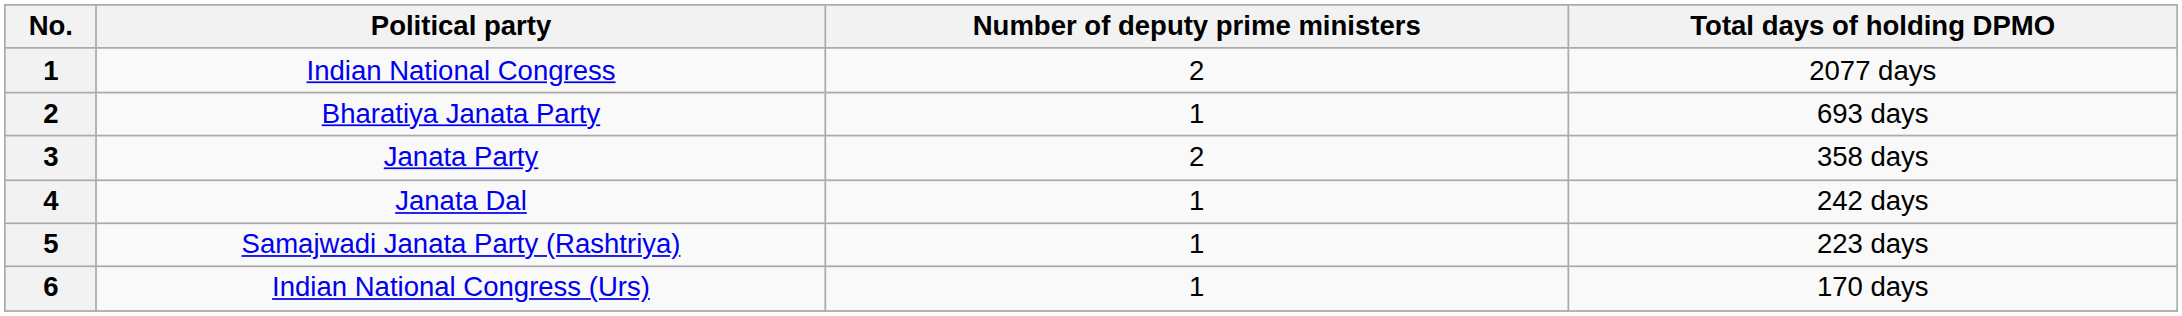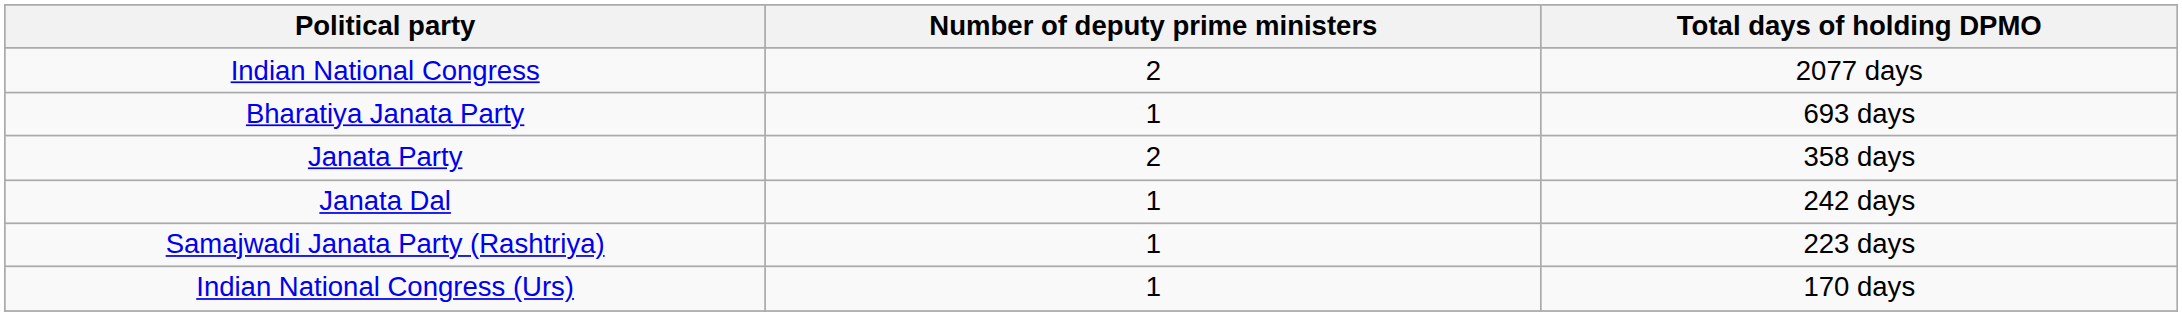- column: No. | 1 | 2 | 3 | 4 | 5 | 6
